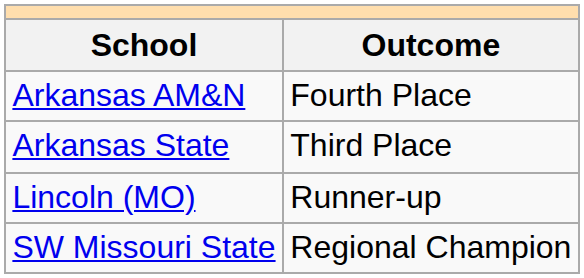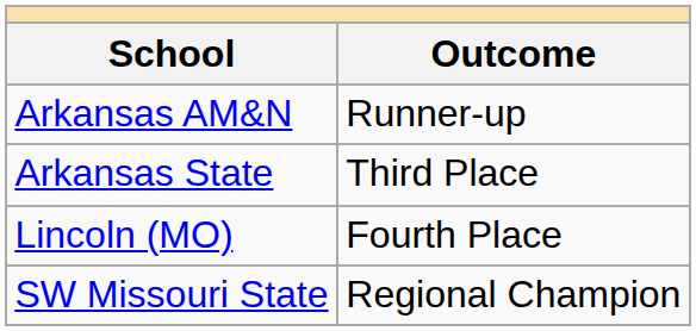Arkansas AM&N | Outcome: Fourth Place -> Runner-up
Lincoln (MO) | Outcome: Runner-up -> Fourth Place
